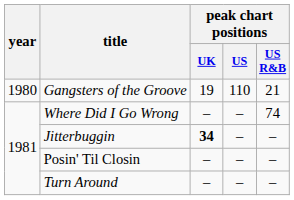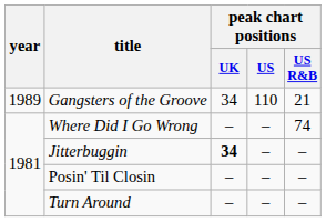Gangsters of the Groove | year: 1980 -> 1989
Gangsters of the Groove | peak chart positions / UK: 19 -> 34
